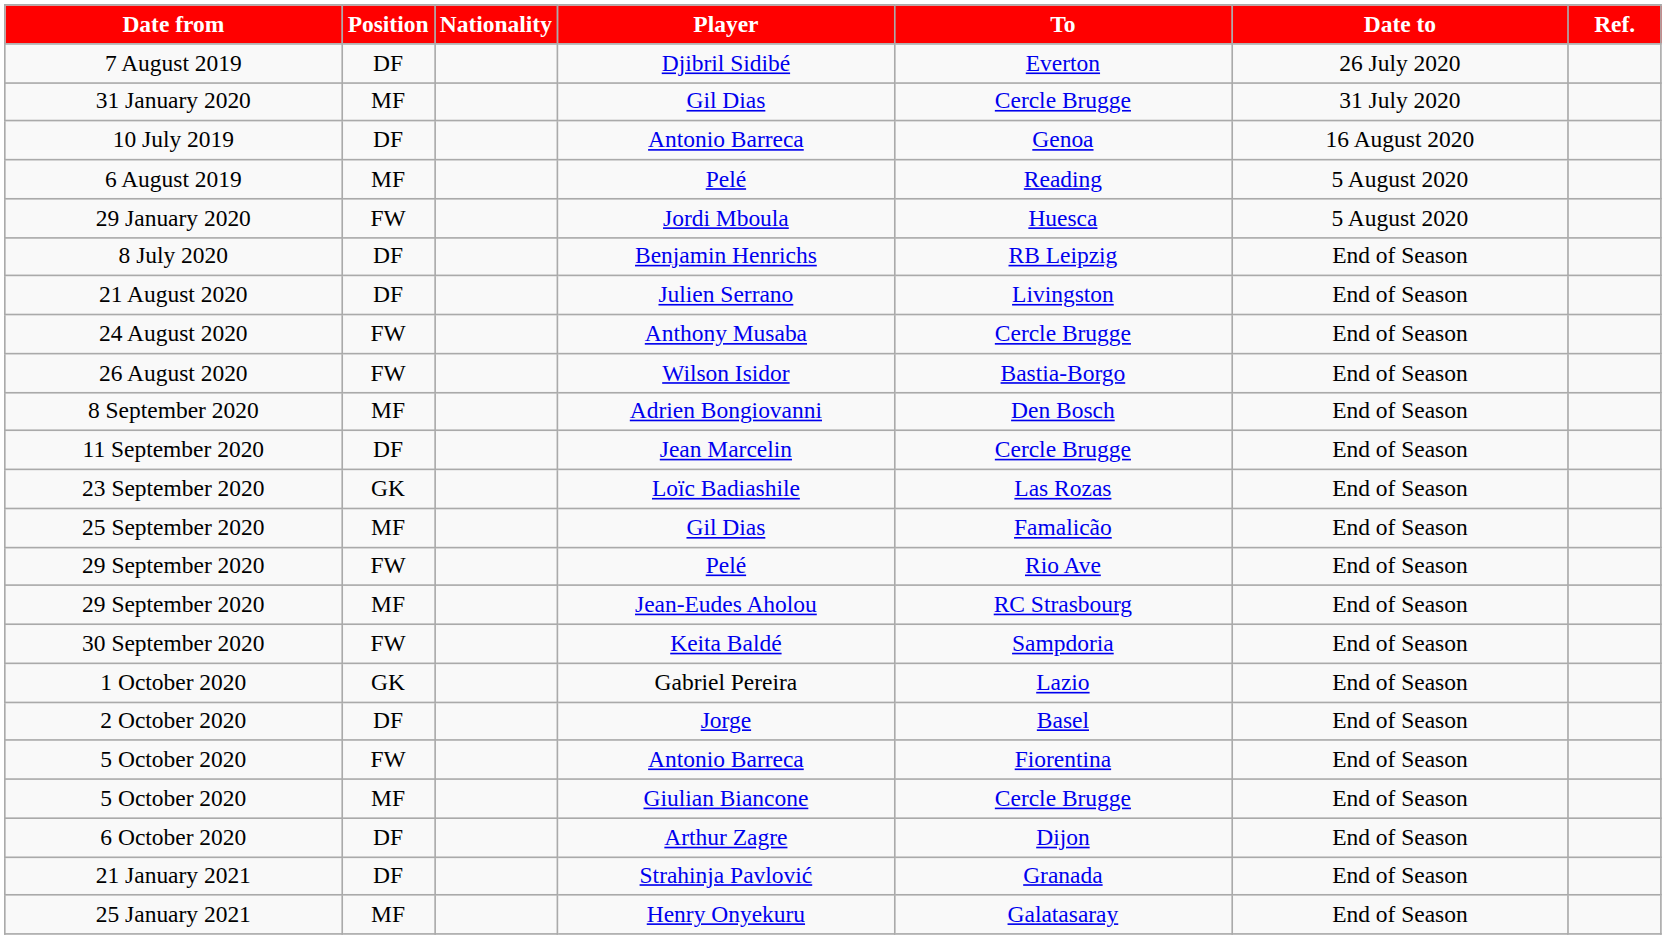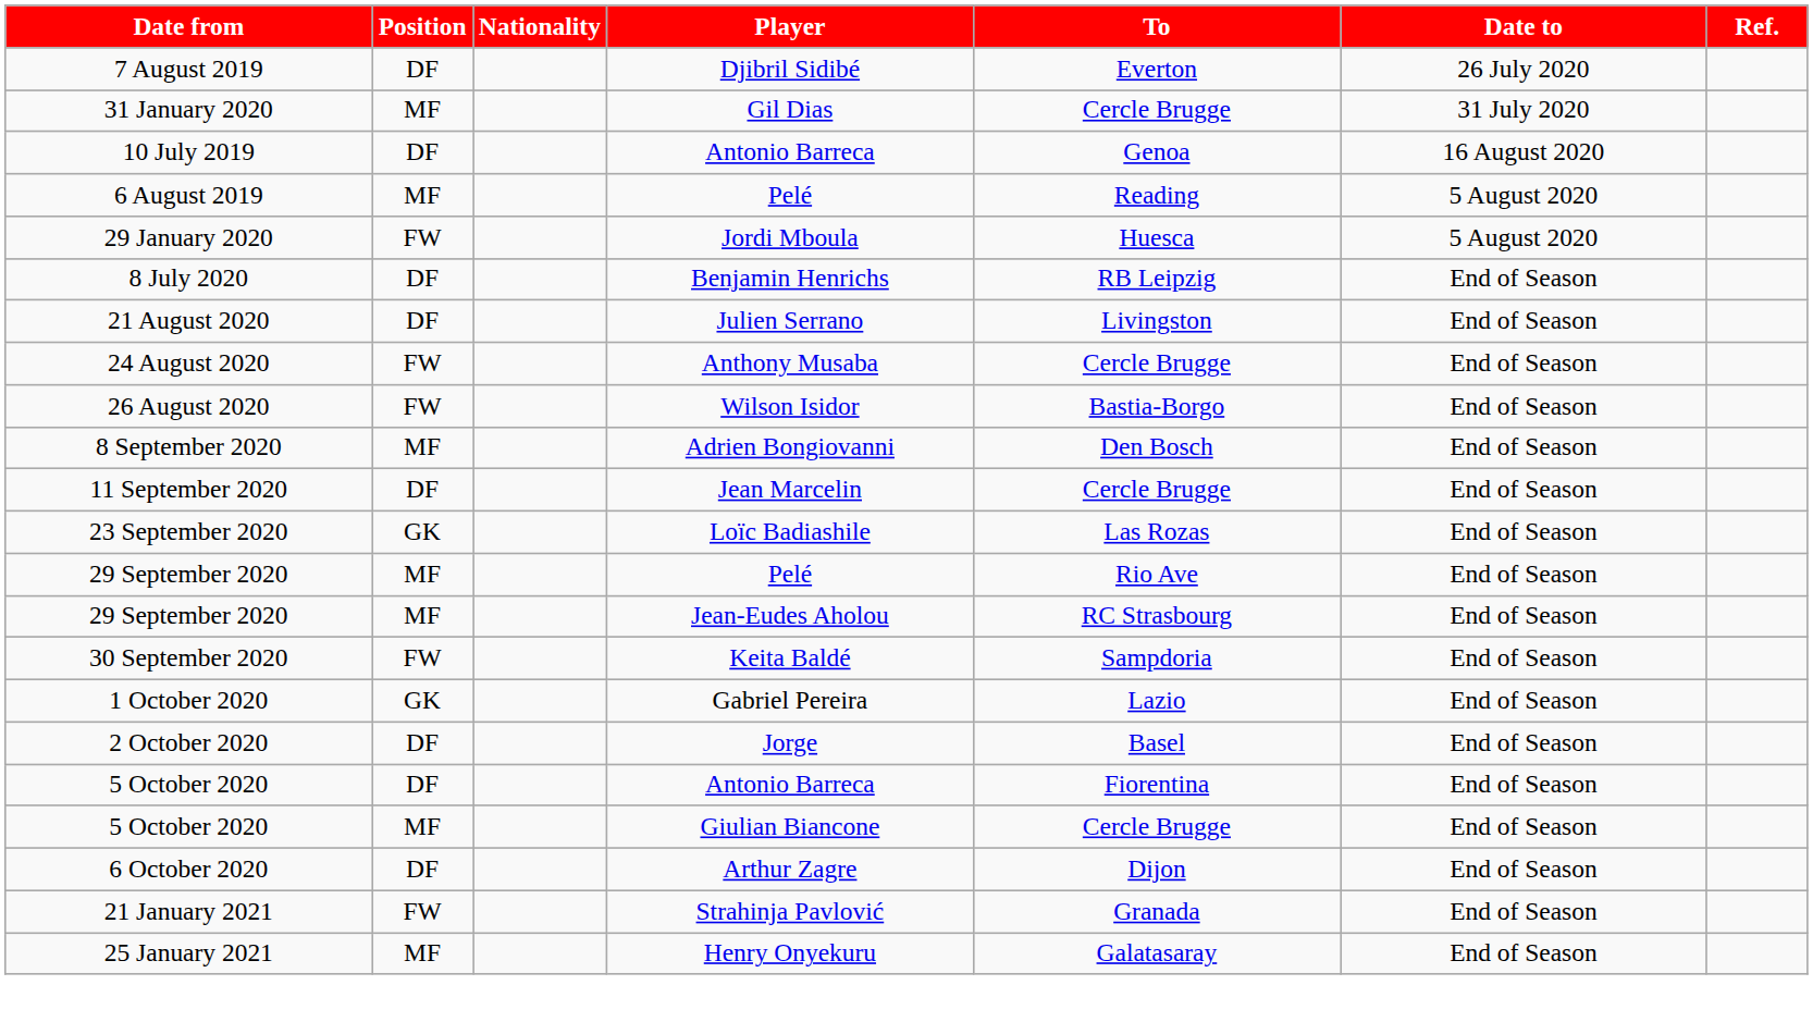- row: 25 September 2020 | MF | Gil Dias | Famalicão | End of Season
29 September 2020 / Pelé | Position: FW -> MF
5 October 2020 / Antonio Barreca | Position: FW -> DF
21 January 2021 | Position: DF -> FW
